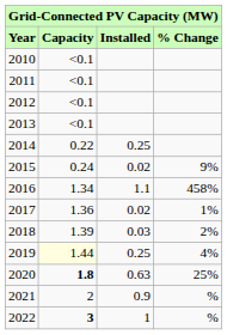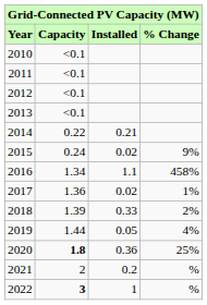2014 | Installed: 0.25 -> 0.21
2018 | Installed: 0.03 -> 0.33
2019 | Capacity: lightyellow background -> no background
2019 | Installed: 0.25 -> 0.05
2020 | Installed: 0.63 -> 0.36
2021 | Installed: 0.9 -> 0.2
